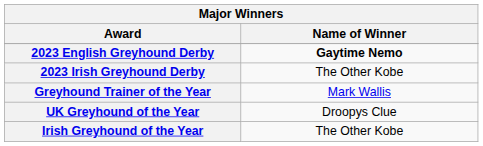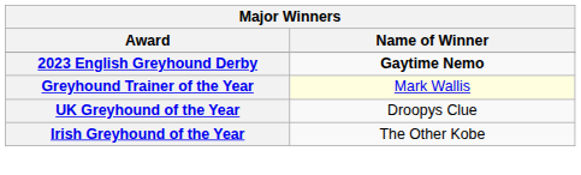- row: 2023 Irish Greyhound Derby | The Other Kobe
Greyhound Trainer of the Year | Name of Winner: no background -> lightyellow background
